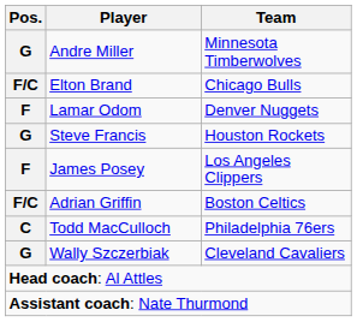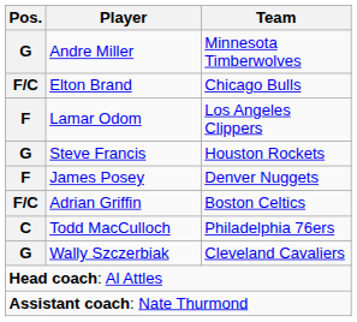Lamar Odom | Team: Denver Nuggets -> Los Angeles Clippers
James Posey | Team: Los Angeles Clippers -> Denver Nuggets
